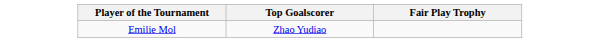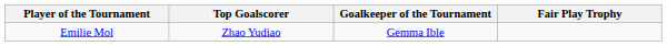+ column: Goalkeeper of the Tournament | Gemma Ible
